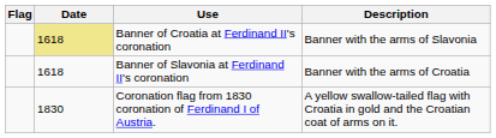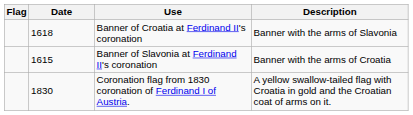Banner of Croatia at Ferdinand II's coronation | Date: khaki background -> no background
Banner of Slavonia at Ferdinand II's coronation | Date: 1618 -> 1615
